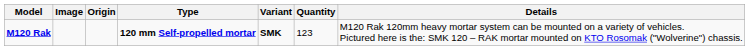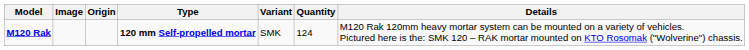M120 Rak | Variant: bold -> normal
M120 Rak | Quantity: 123 -> 124
